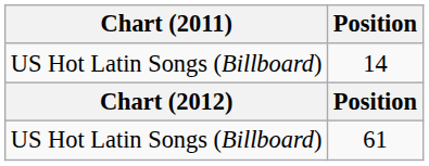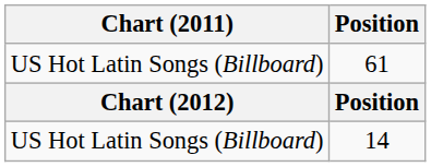rows swapped: 61 <-> 14
